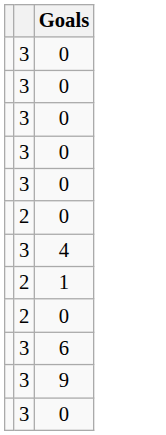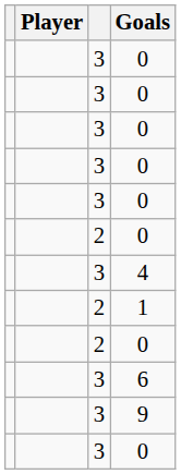+ column: Player
